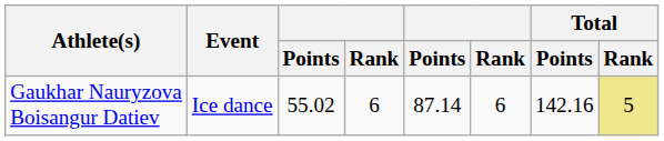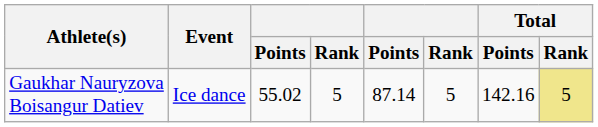Gaukhar Nauryzova Boisangur Datiev | column 4: 6 -> 5
Gaukhar Nauryzova Boisangur Datiev | column 6: 6 -> 5
